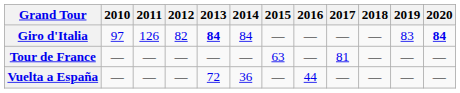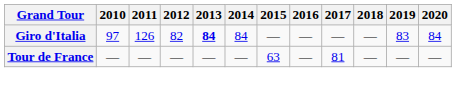Giro d'Italia | 2020: bold -> normal
- row: Vuelta a España | — | — | — | 72 | 36 | — | 44 | — | — | — | —
